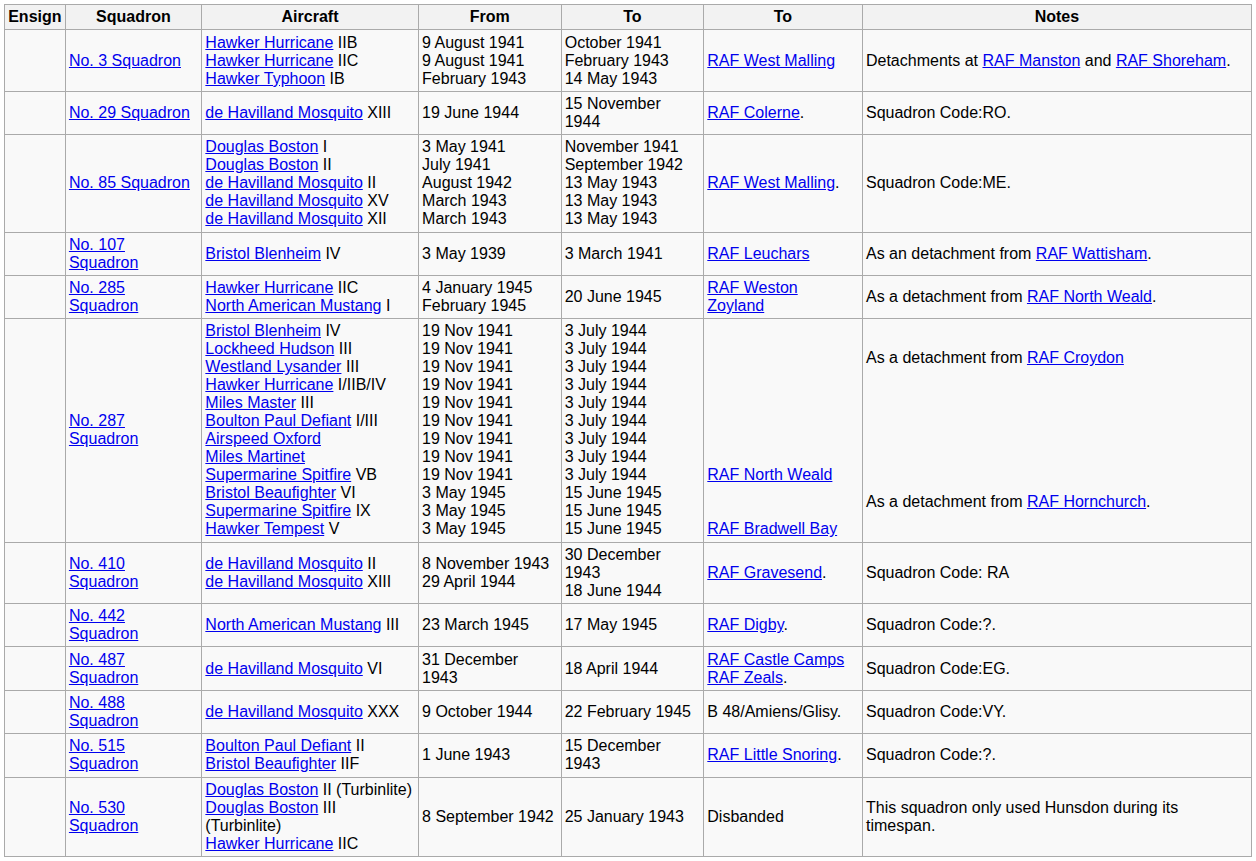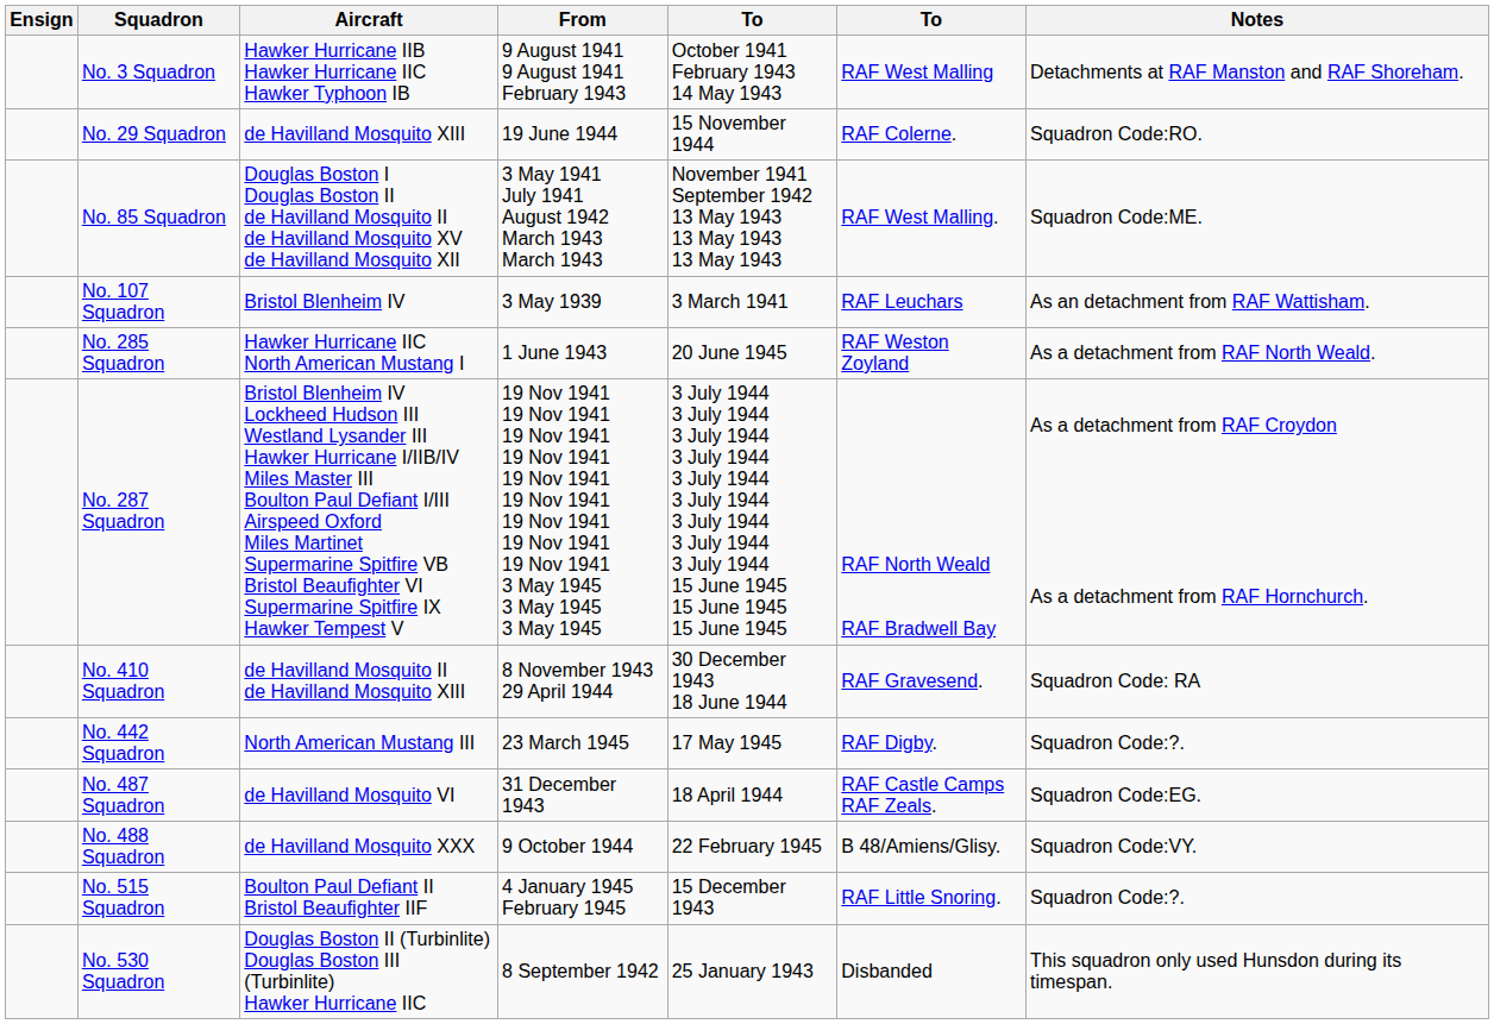No. 285 Squadron | From: 4 January 1945 February 1945 -> 1 June 1943
No. 515 Squadron | From: 1 June 1943 -> 4 January 1945 February 1945
